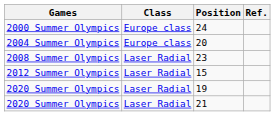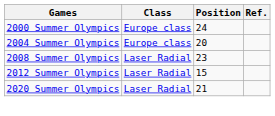- row: 2020 Summer Olympics | Laser Radial | 19
